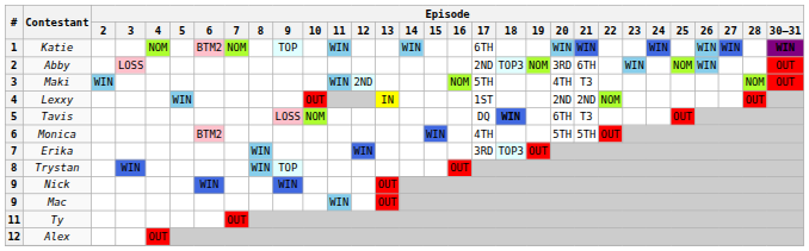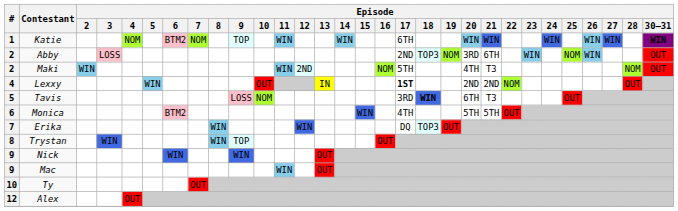Maki | #: 3 -> 2
Lexxy | Episode / 17: normal -> bold
Tavis | Episode / 17: DQ -> 3RD
Erika | Episode / 17: 3RD -> DQ
Ty | #: 11 -> 10
